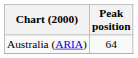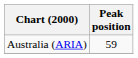Australia (ARIA) | Peak position: 64 -> 59
